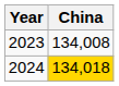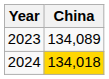2023 | China: 134,008 -> 134,089
